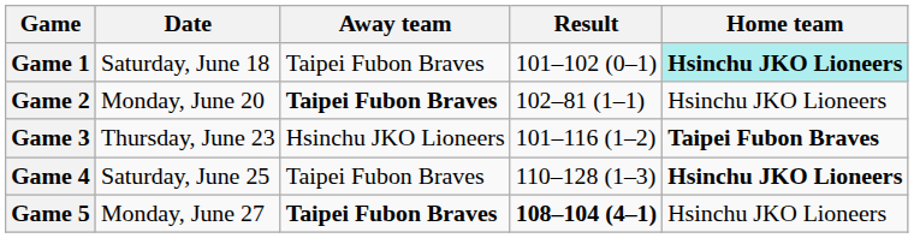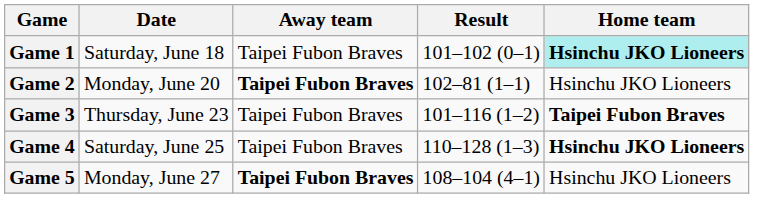Game 3 | Away team: Hsinchu JKO Lioneers -> Taipei Fubon Braves
Game 5 | Result: bold -> normal
